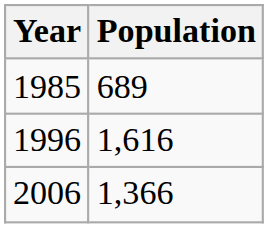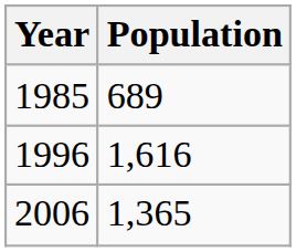2006 | Population: 1,366 -> 1,365
